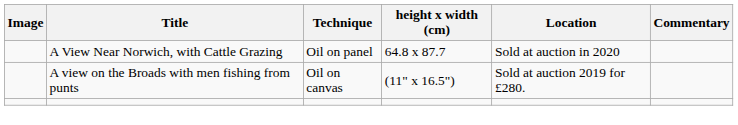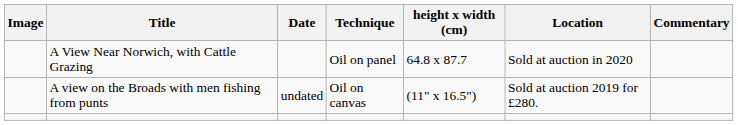+ column: Date | undated
